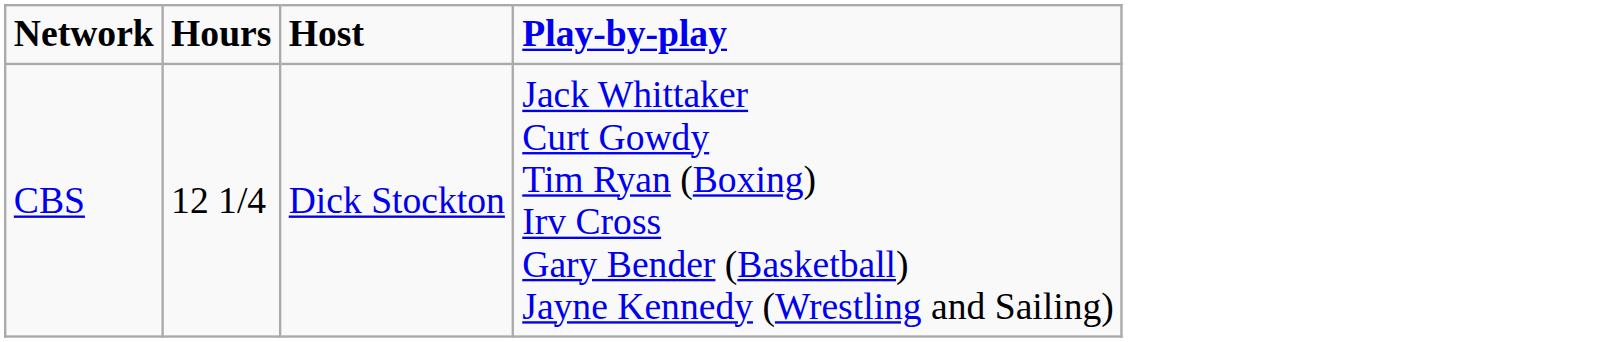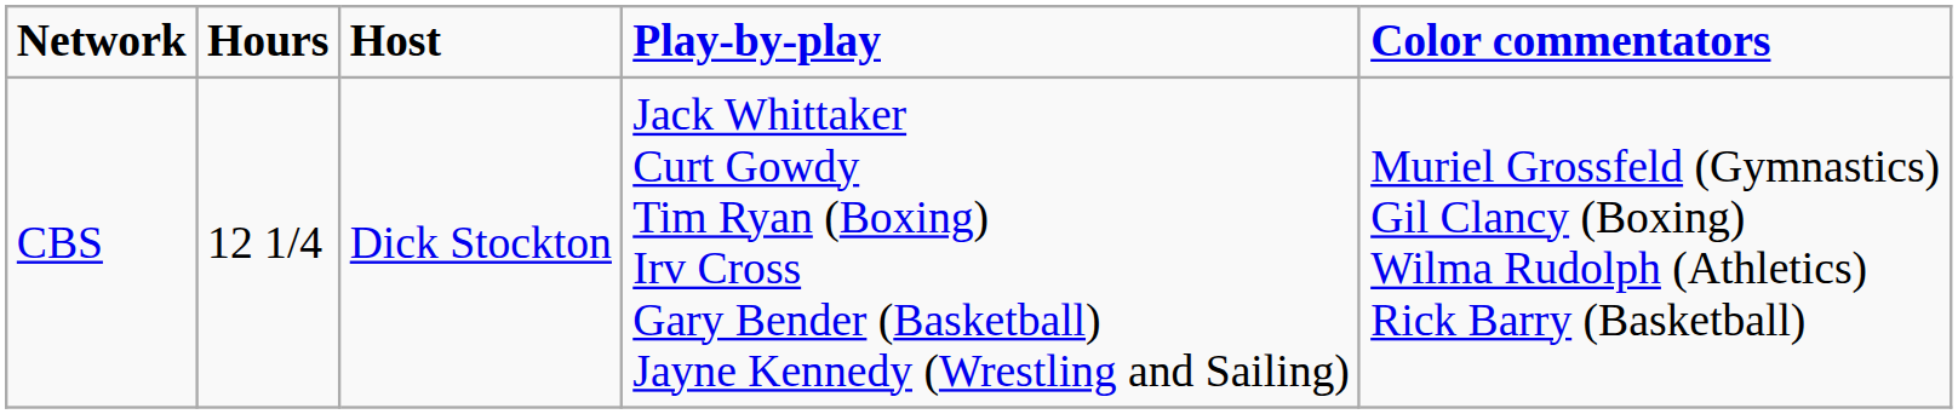+ column: Color commentators | Muriel Grossfeld (Gymnastics) Gil Clancy (Boxing) Wilma Rudolph (Athletics) Rick Barry (Basketball)
